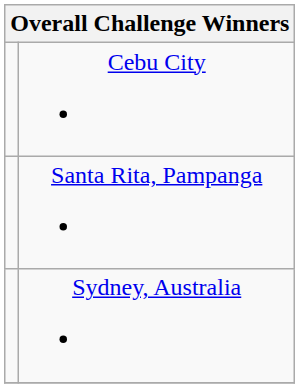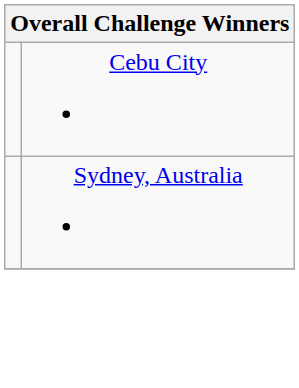- row: Santa Rita, Pampanga
